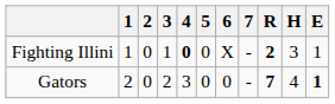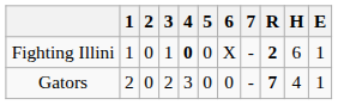Fighting Illini | H: 3 -> 6
Gators | E: bold -> normal
